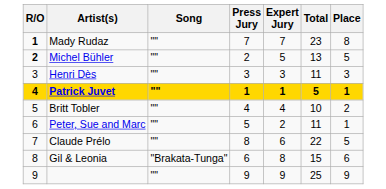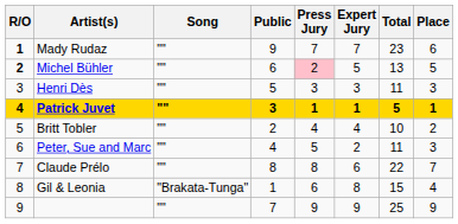+ column: Public | 9 | 6 | 5 | 3 | 2 | 4 | 8 | 1 | 7
Mady Rudaz | Place: 8 -> 6
Michel Bühler | Press Jury: no background -> pink background
Peter, Sue and Marc | Place: 1 -> 3
Claude Prélo | Place: 5 -> 7
Gil & Leonia | Place: 6 -> 4
